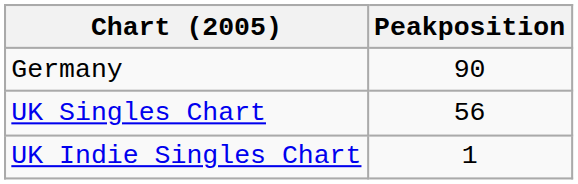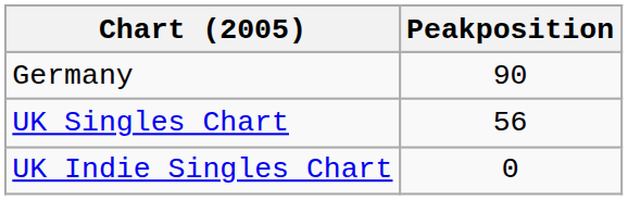UK Indie Singles Chart | Peakposition: 1 -> 0
